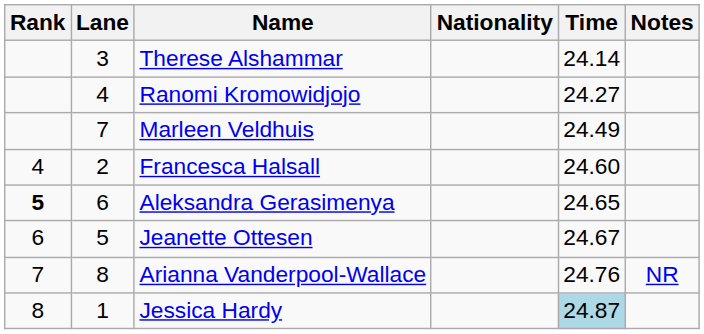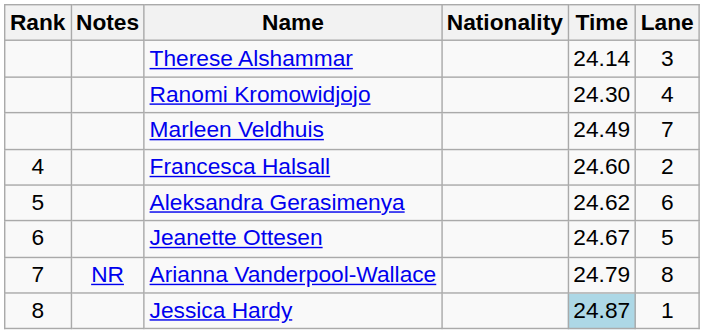columns swapped: Lane <-> Notes
Ranomi Kromowidjojo | Time: 24.27 -> 24.30
Aleksandra Gerasimenya | Rank: bold -> normal
Aleksandra Gerasimenya | Time: 24.65 -> 24.62
Arianna Vanderpool-Wallace | Time: 24.76 -> 24.79
